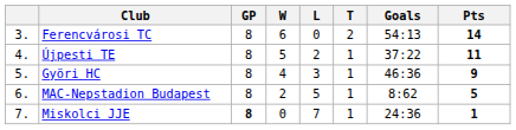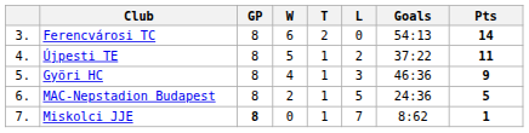columns swapped: T <-> L
MAC-Nepstadion Budapest | Goals: 8:62 -> 24:36
Miskolci JJE | Goals: 24:36 -> 8:62
